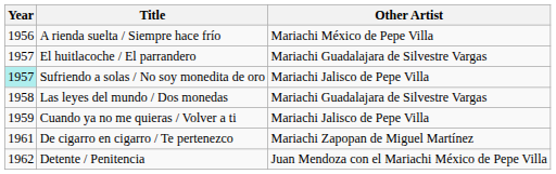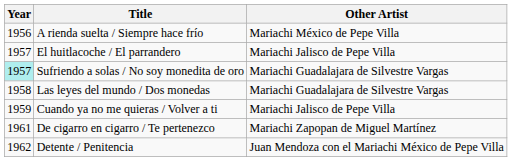El huitlacoche / El parrandero | Other Artist: Mariachi Guadalajara de Silvestre Vargas -> Mariachi Jalisco de Pepe Villa
Sufriendo a solas / No soy monedita de oro | Other Artist: Mariachi Jalisco de Pepe Villa -> Mariachi Guadalajara de Silvestre Vargas
